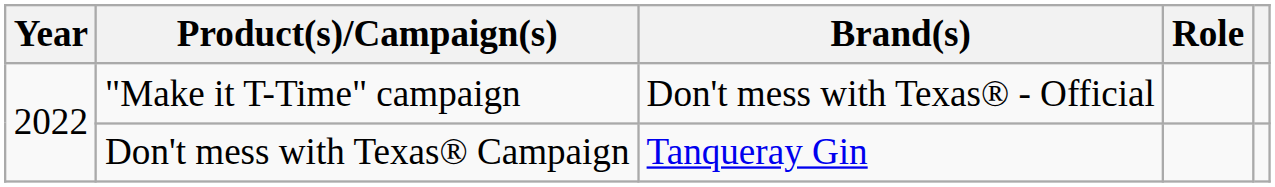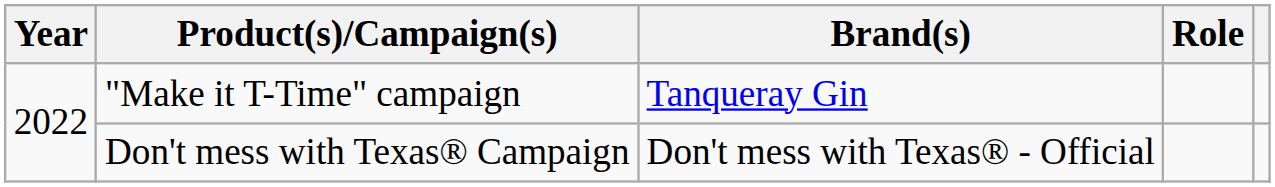"Make it T-Time" campaign | Brand(s): Don't mess with Texas® - Official -> Tanqueray Gin
Don't mess with Texas® Campaign | Brand(s): Tanqueray Gin -> Don't mess with Texas® - Official
